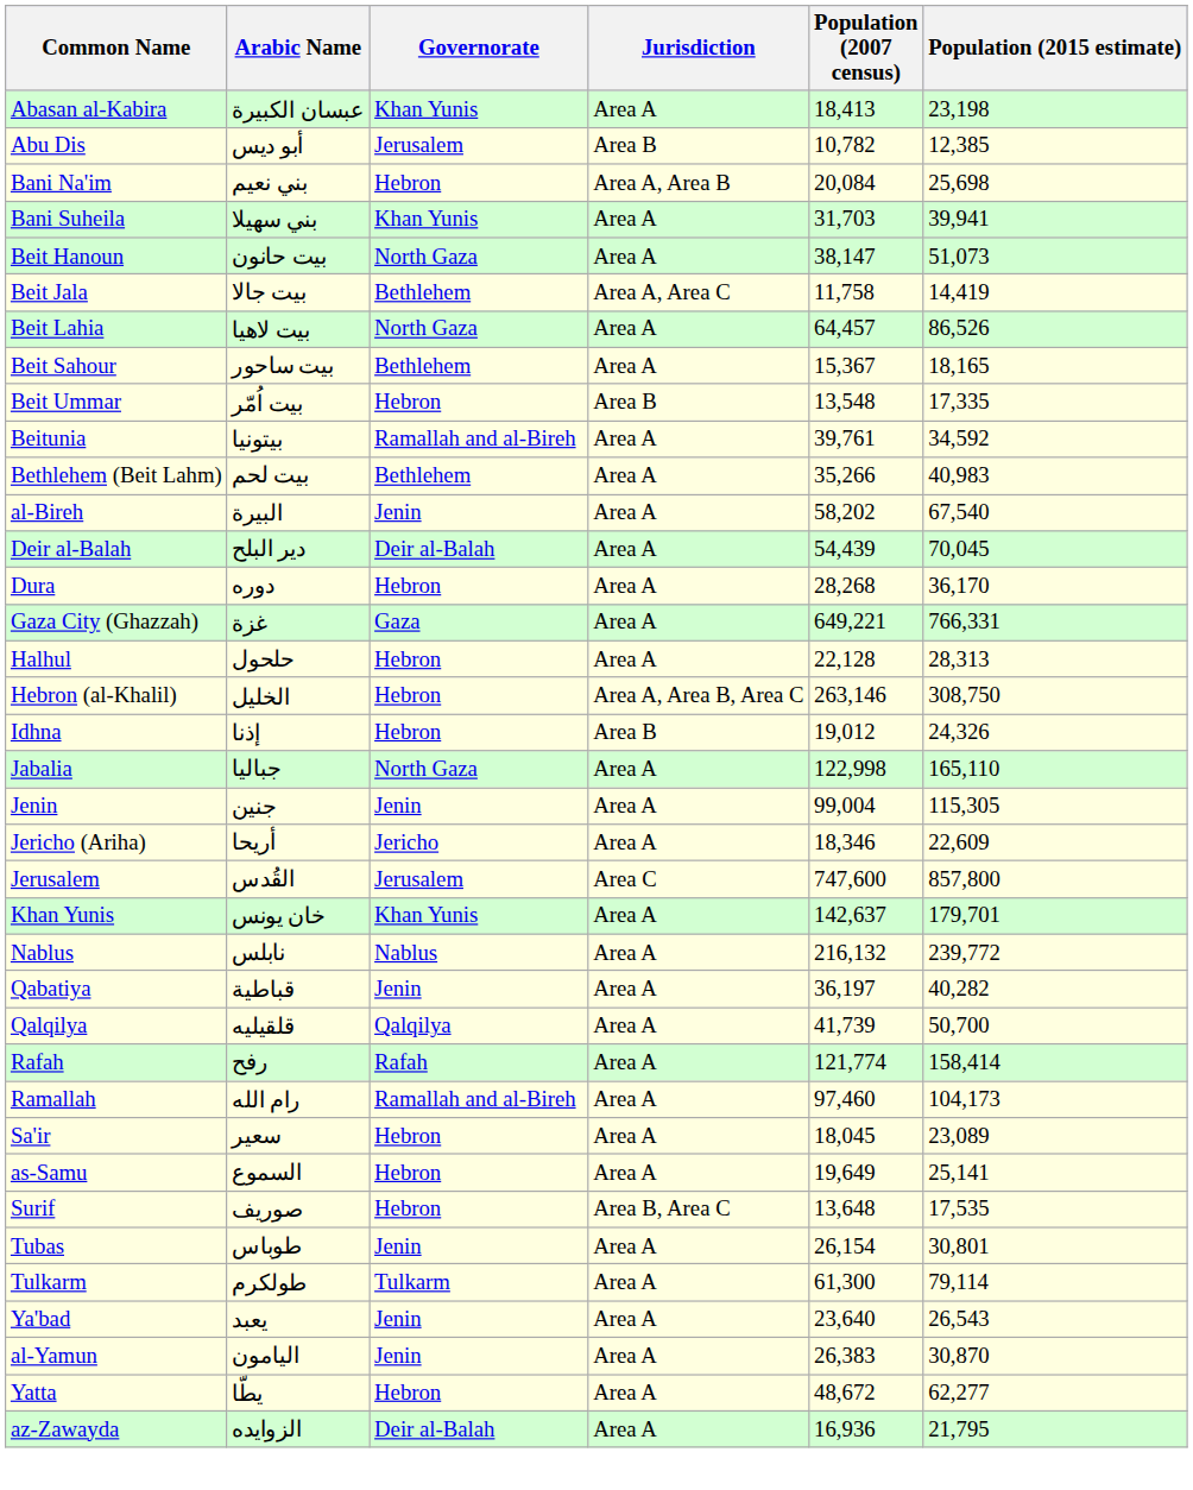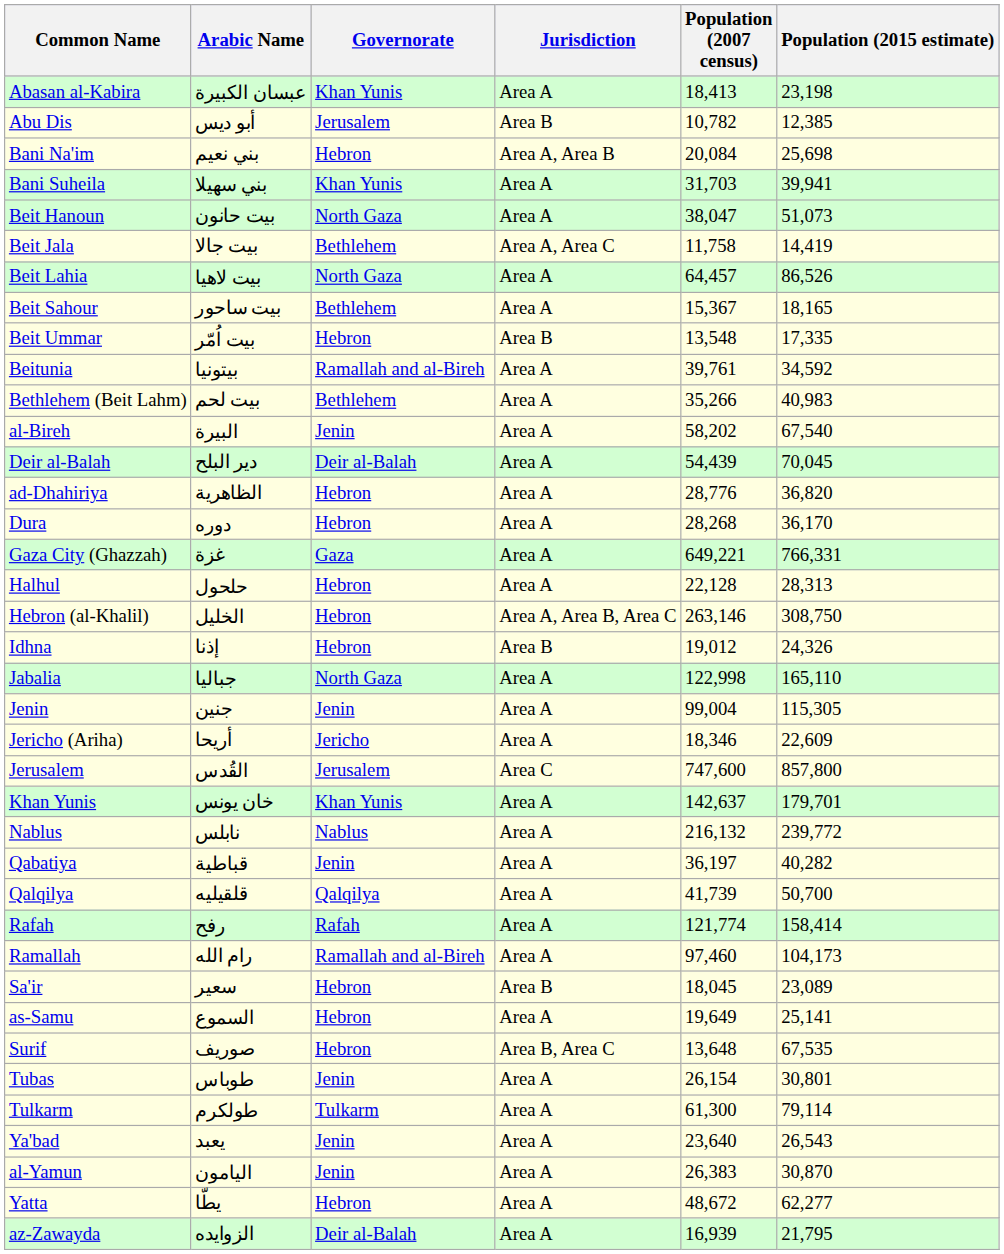Beit Hanoun | Population (2007 census): 38,147 -> 38,047
+ row: ad-Dhahiriya | الظاهرية | Hebron | Area A | 28,776 | 36,820
Sa'ir | Jurisdiction: Area A -> Area B
Surif | Population (2015 estimate): 17,535 -> 67,535
az-Zawayda | Population (2007 census): 16,936 -> 16,939
